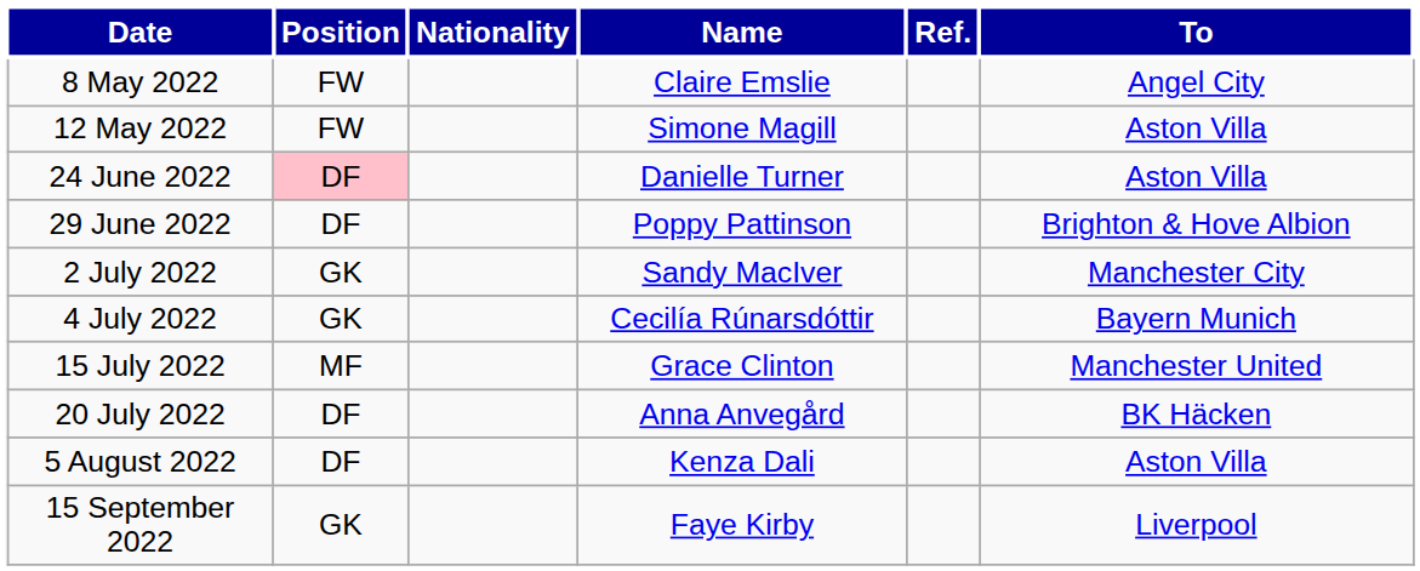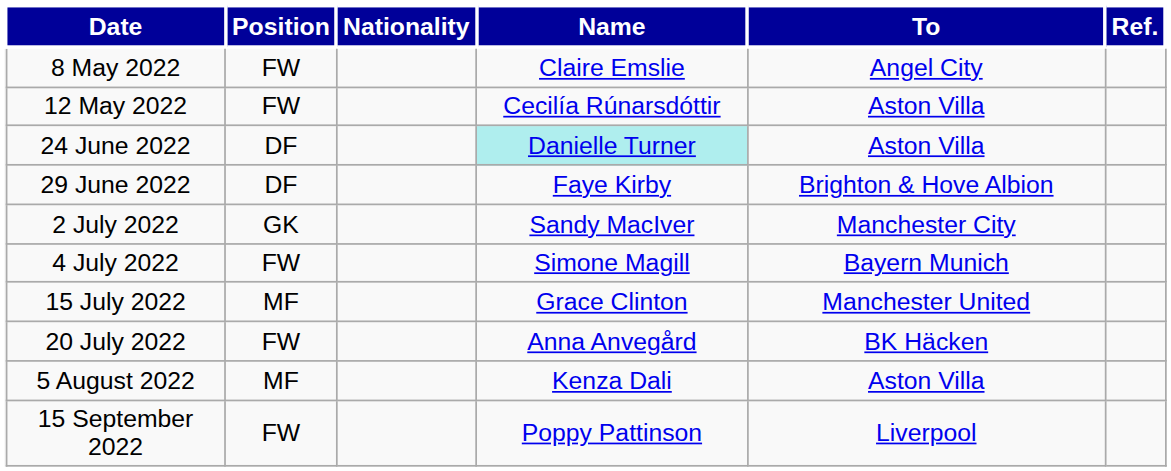columns swapped: To <-> Ref.
12 May 2022 | Name: Simone Magill -> Cecilía Rúnarsdóttir
24 June 2022 | Position: pink background -> no background
24 June 2022 | Name: no background -> paleturquoise background
29 June 2022 | Name: Poppy Pattinson -> Faye Kirby
4 July 2022 | Position: GK -> FW
4 July 2022 | Name: Cecilía Rúnarsdóttir -> Simone Magill
20 July 2022 | Position: DF -> FW
5 August 2022 | Position: DF -> MF
15 September 2022 | Position: GK -> FW
15 September 2022 | Name: Faye Kirby -> Poppy Pattinson
